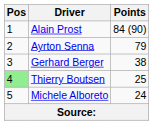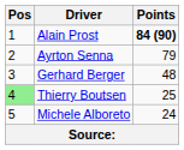Alain Prost | Points: normal -> bold
Gerhard Berger | Points: 38 -> 48
